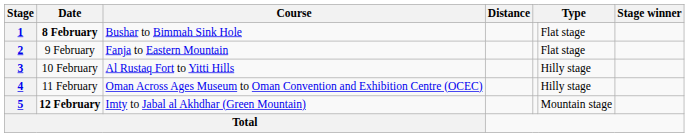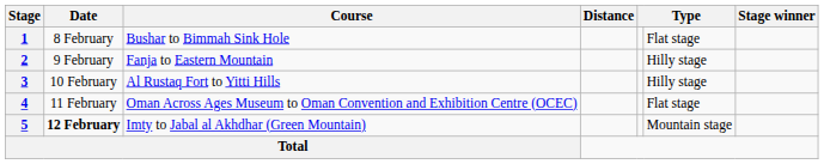1 | Date: bold -> normal
2 | column 6: Flat stage -> Hilly stage
4 | column 6: Hilly stage -> Flat stage
